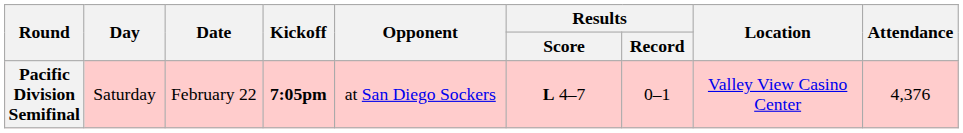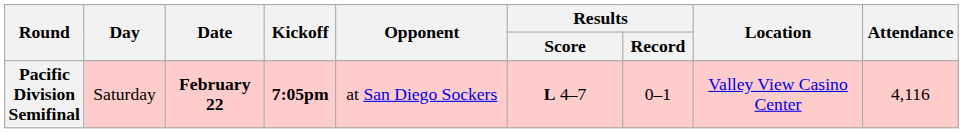Pacific Division Semifinal | Date: normal -> bold
Pacific Division Semifinal | Attendance: 4,376 -> 4,116
